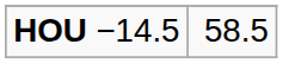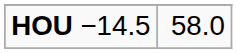HOU −14.5 | column 2: 58.5 -> 58.0
